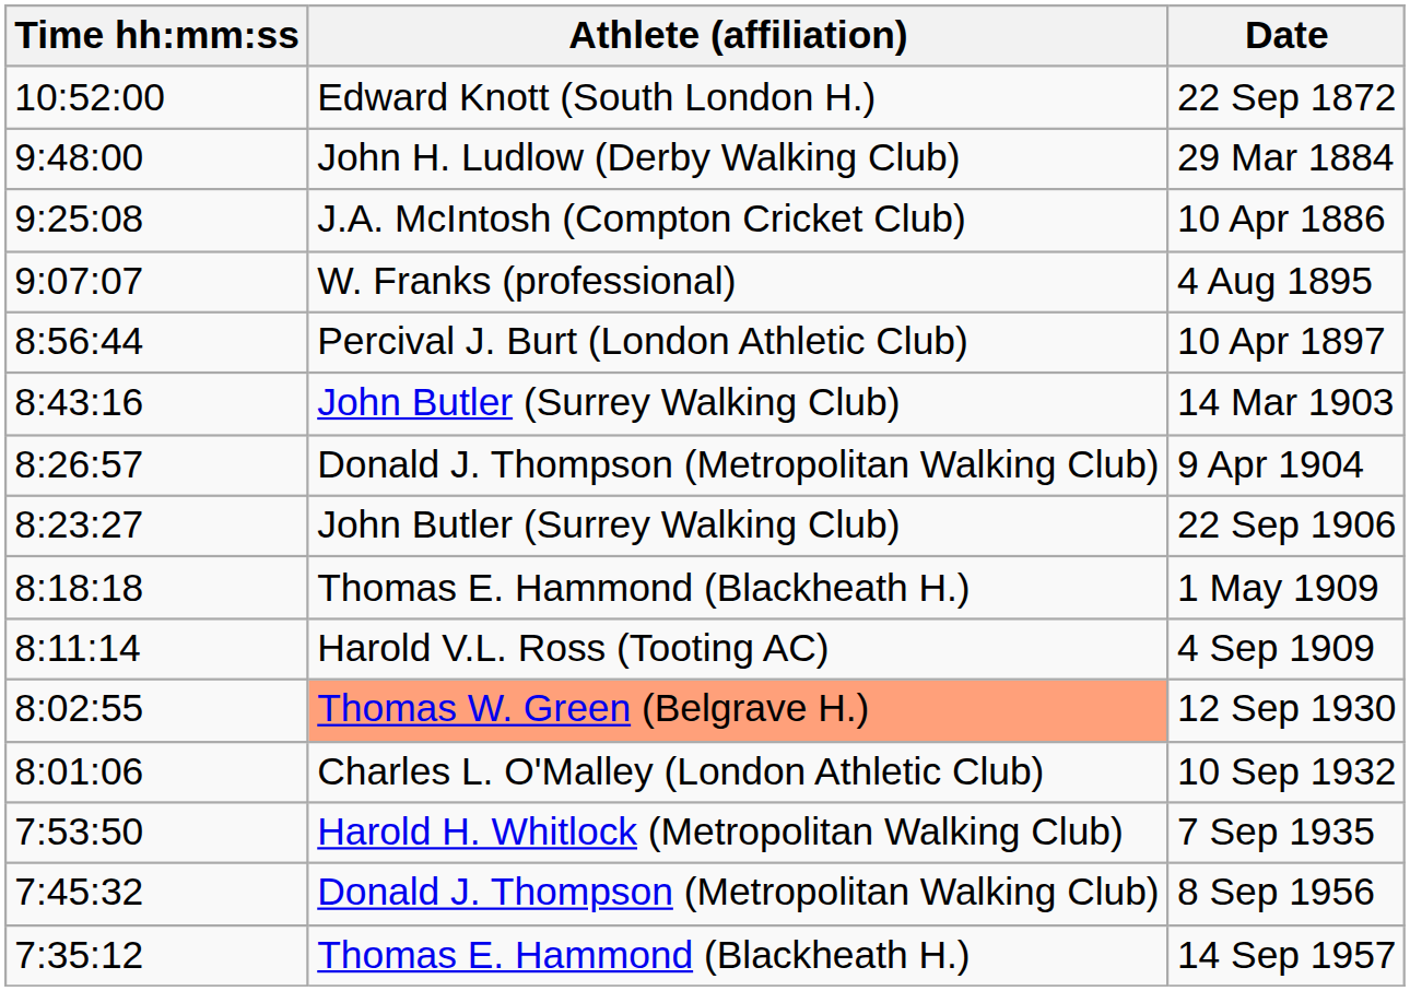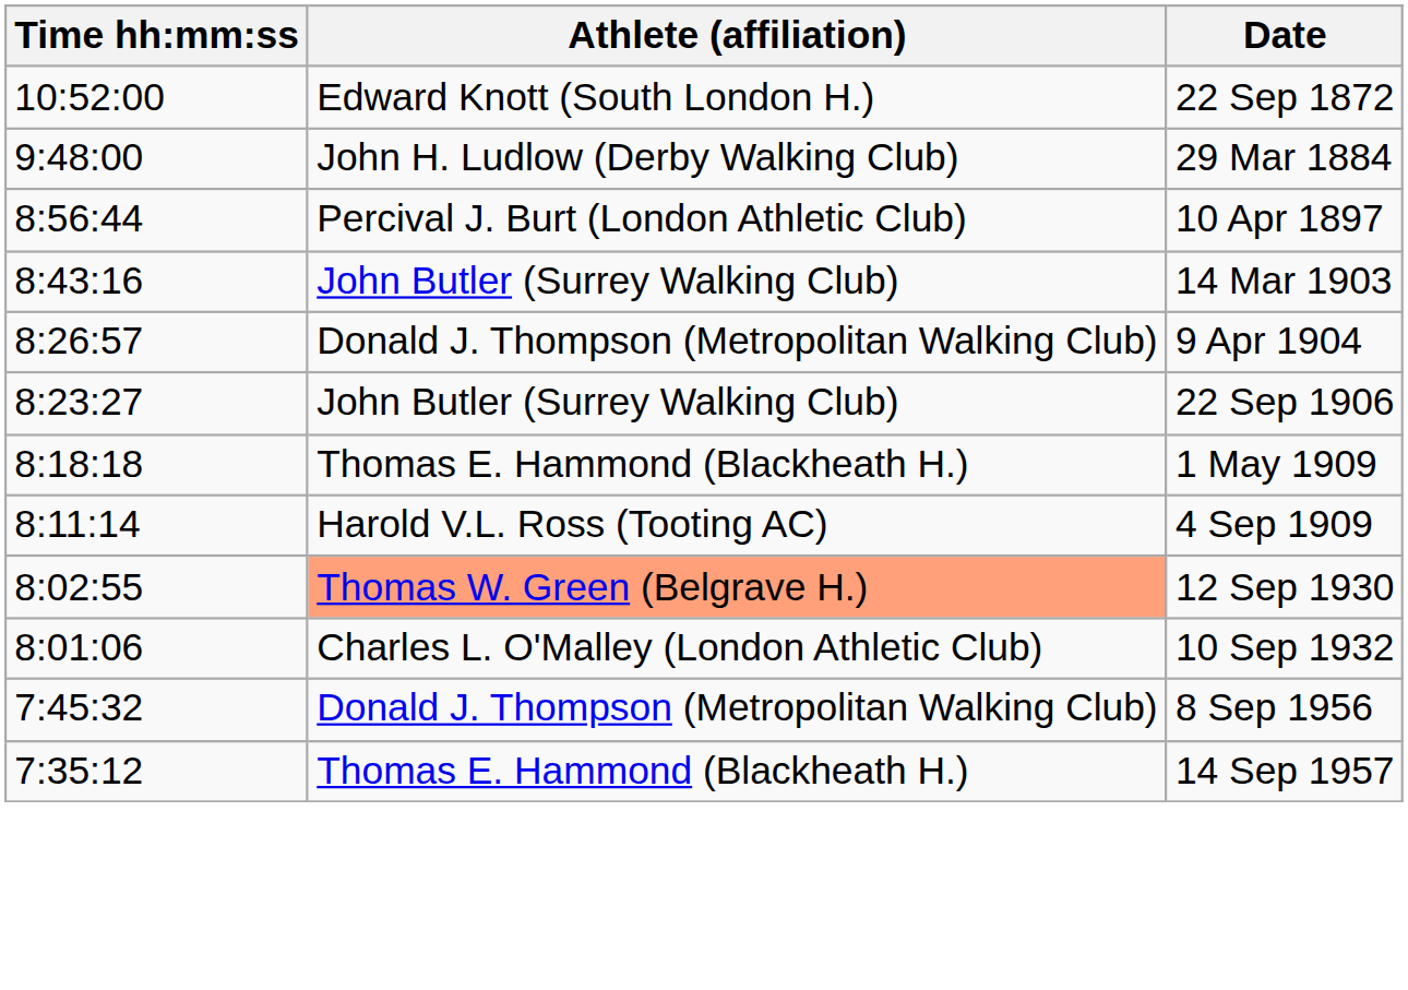- row: 9:25:08 | J.A. McIntosh (Compton Cricket Club) | 10 Apr 1886
- row: 9:07:07 | W. Franks (professional) | 4 Aug 1895
- row: 7:53:50 | Harold H. Whitlock (Metropolitan Walking Club) | 7 Sep 1935
